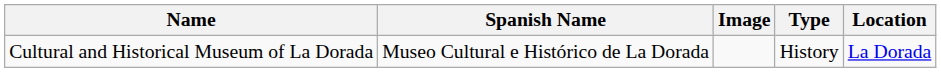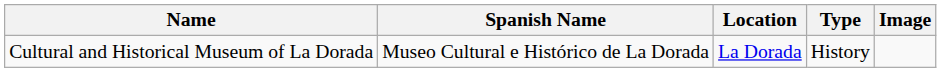columns swapped: Location <-> Image
